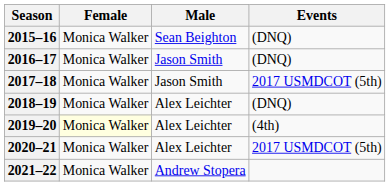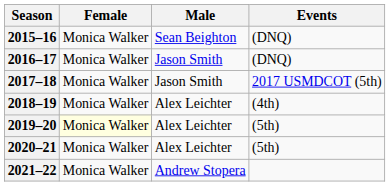2018–19 | Events: (DNQ) -> (4th)
2019–20 | Events: (4th) -> (5th)
2020–21 | Events: 2017 USMDCOT (5th) -> (5th)
